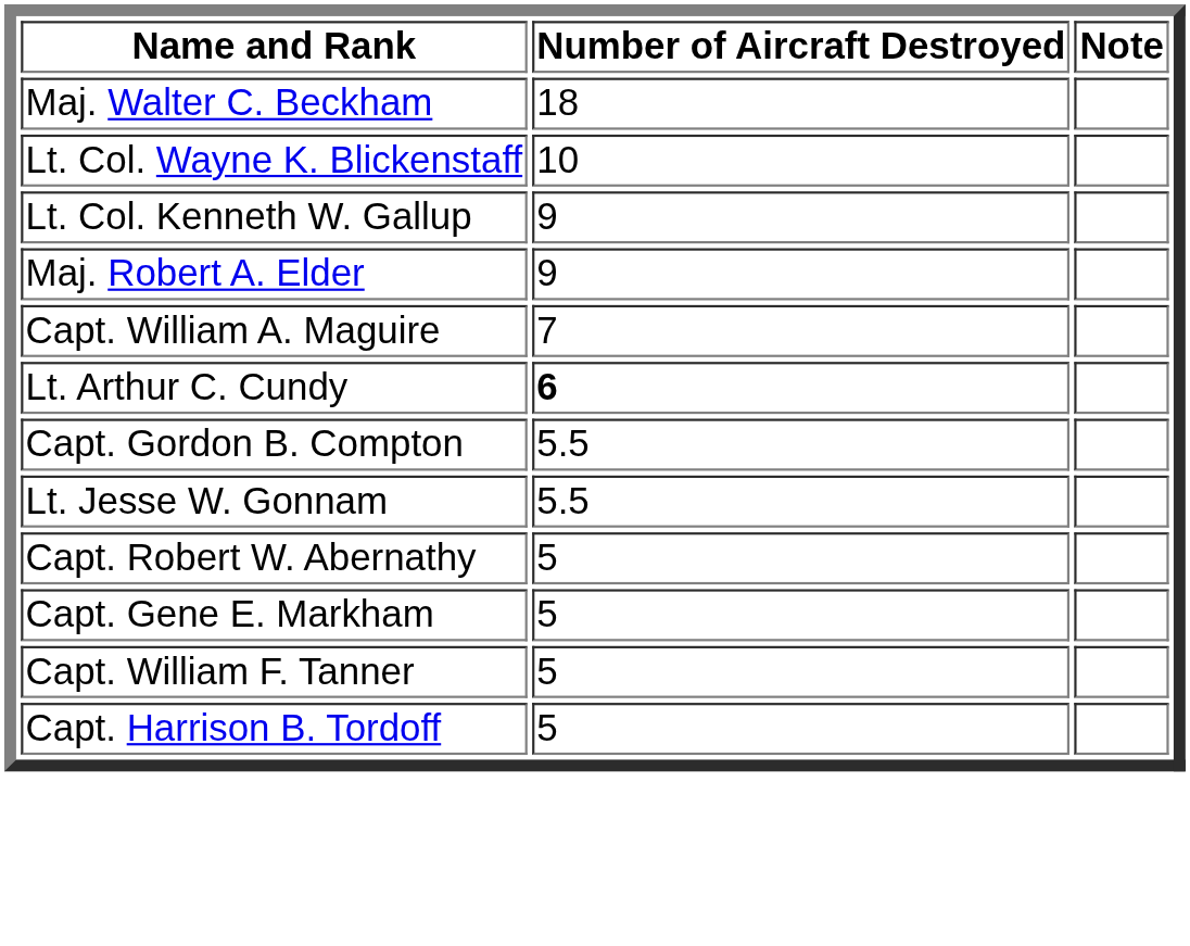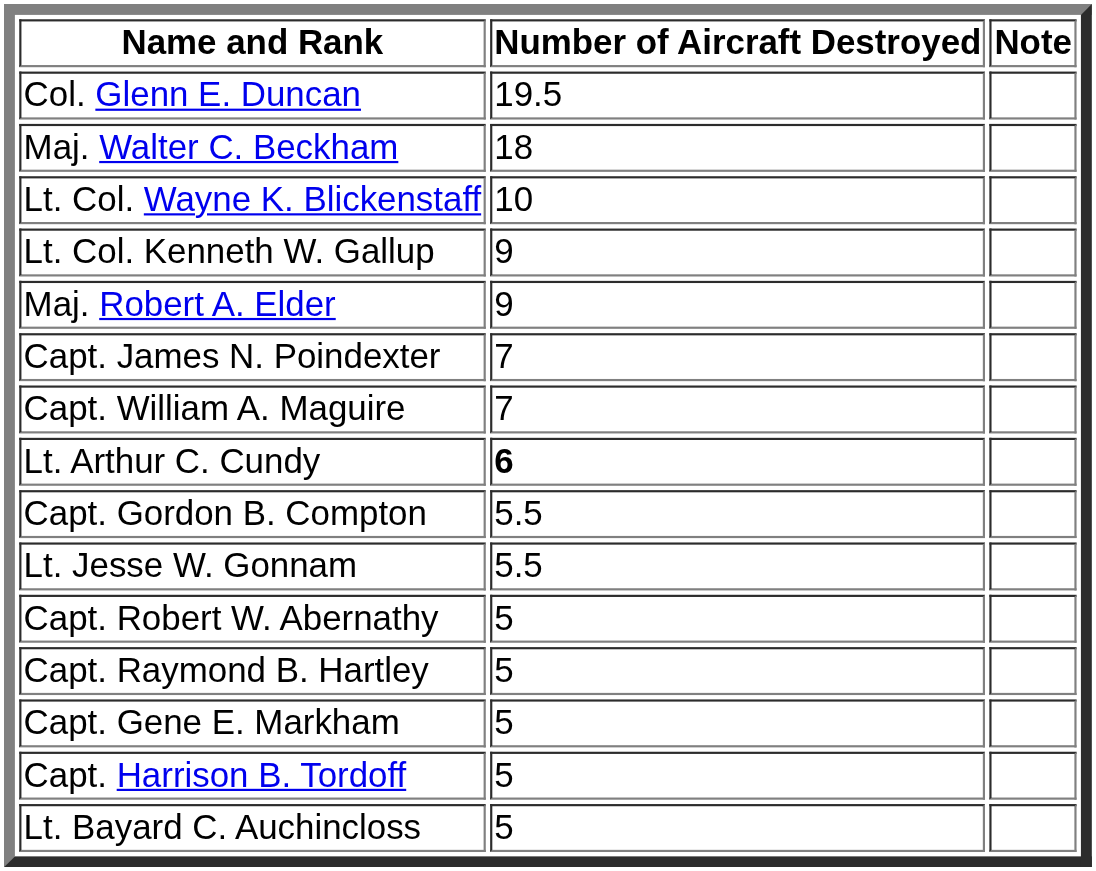+ row: Col. Glenn E. Duncan | 19.5
+ row: Capt. James N. Poindexter | 7
+ row: Capt. Raymond B. Hartley | 5
- row: Capt. William F. Tanner | 5
+ row: Lt. Bayard C. Auchincloss | 5
